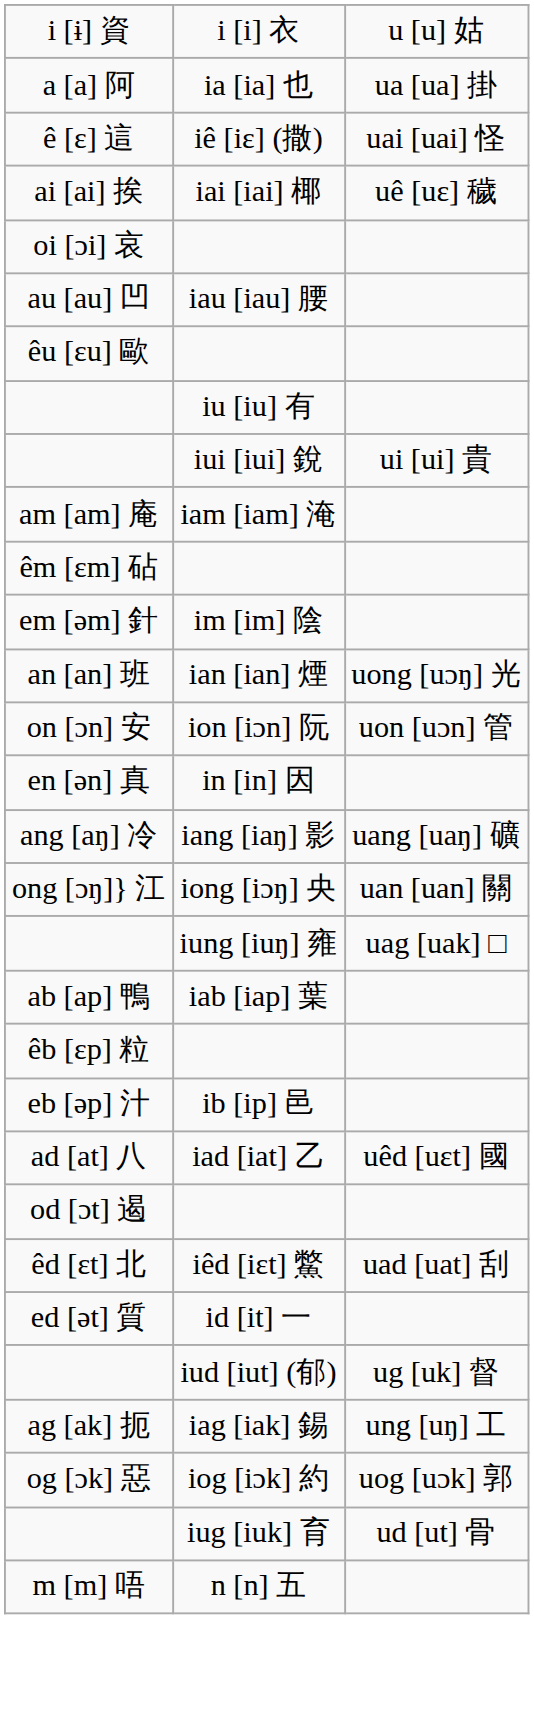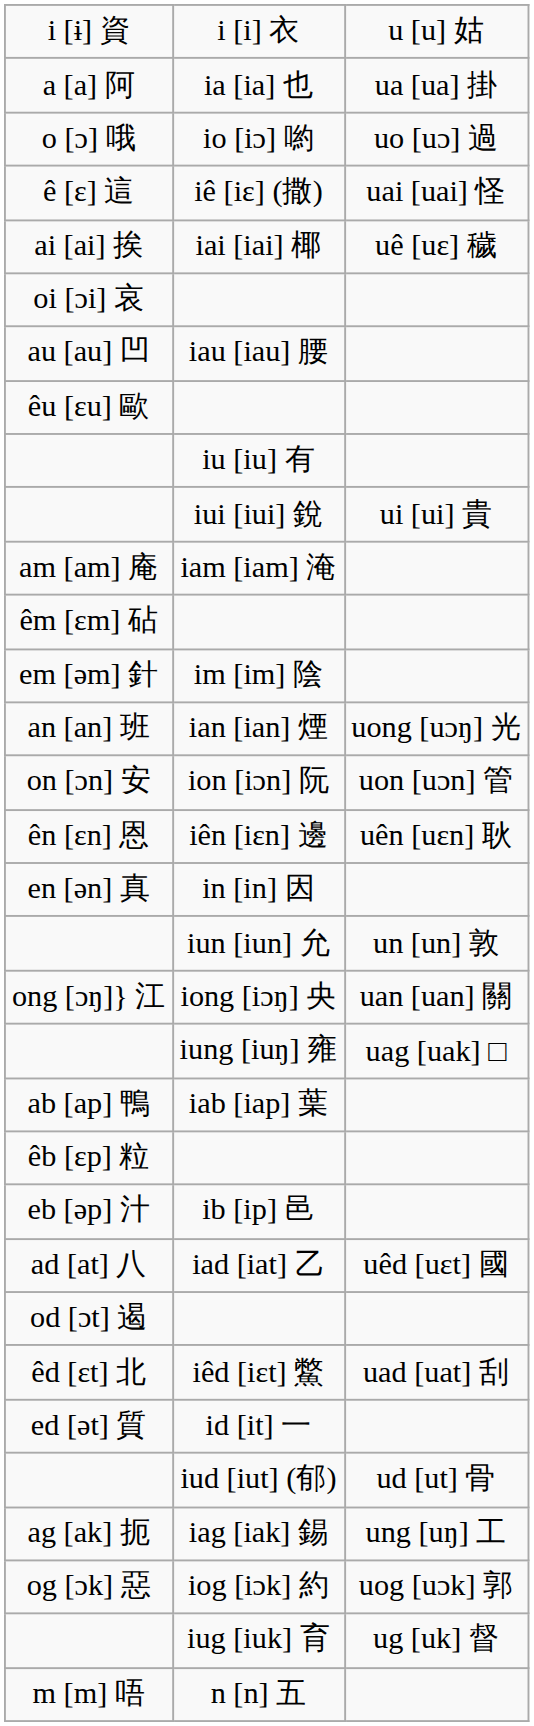+ row: o [ɔ] 哦 | io [iɔ] 喲 | uo [uɔ] 過
+ row: ên [ɛn] 恩 | iên [iɛn] 邊 | uên [uɛn] 耿
+ row: iun [iun] 允 | un [un] 敦
- row: ang [aŋ] 冷 | iang [iaŋ] 影 | uang [uaŋ] 礦
iud [iut] (郁) | column 3: ug [uk] 督 -> ud [ut] 骨
iug [iuk] 育 | column 3: ud [ut] 骨 -> ug [uk] 督
